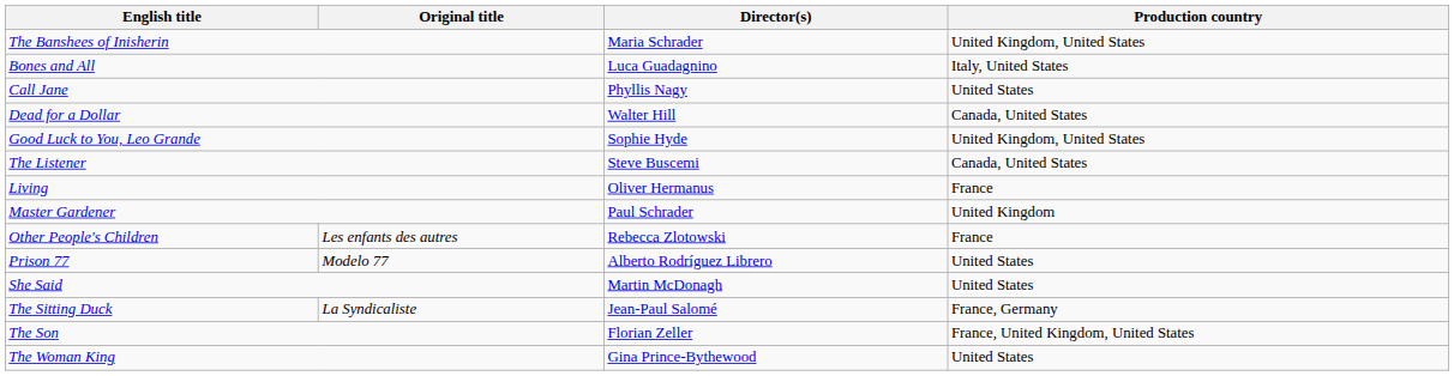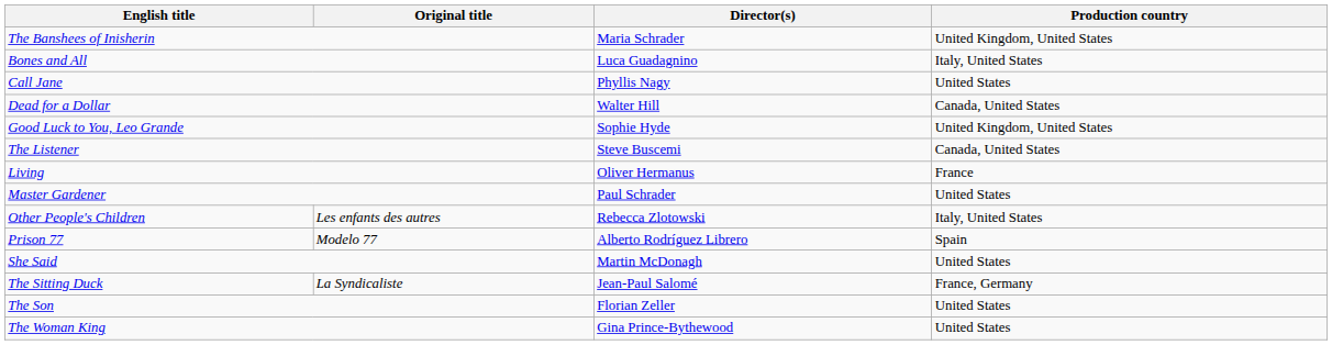Master Gardener | Production country: United Kingdom -> United States
Other People's Children | Production country: France -> Italy, United States
Prison 77 | Production country: United States -> Spain
The Son | Production country: France, United Kingdom, United States -> United States
